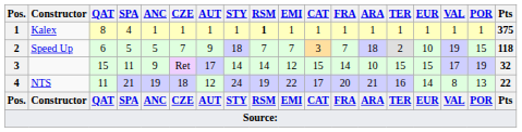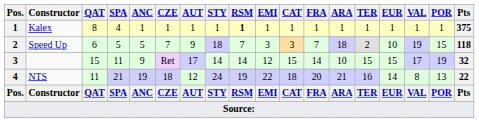Speed Up | EMI: 7 -> 3
NTS | CAT: 17 -> 18
